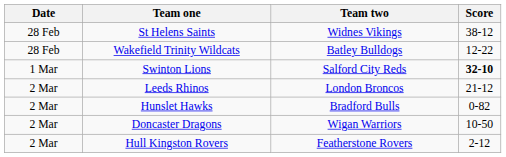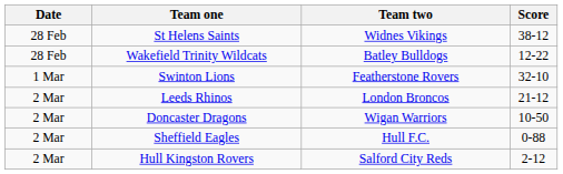Swinton Lions | Team two: Salford City Reds -> Featherstone Rovers
Swinton Lions | Score: bold -> normal
- row: 2 Mar | Hunslet Hawks | Bradford Bulls | 0-82
+ row: 2 Mar | Sheffield Eagles | Hull F.C. | 0-88
Hull Kingston Rovers | Team two: Featherstone Rovers -> Salford City Reds
